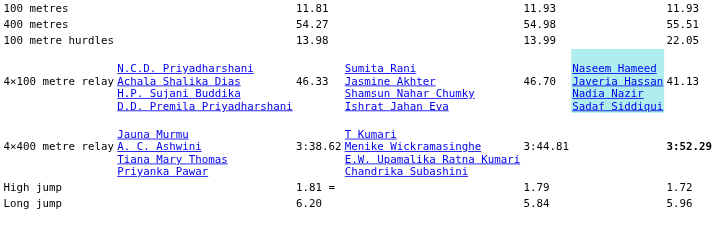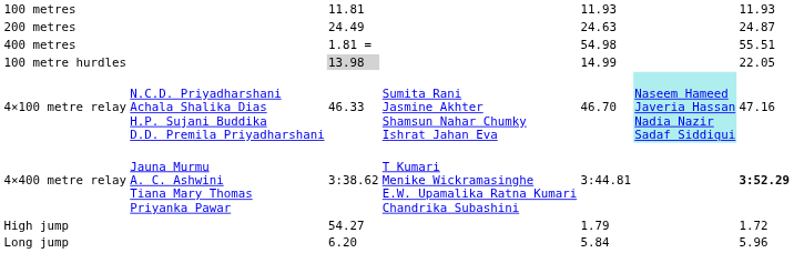+ row: 200 metres | 24.49 | 24.63 | 24.87
400 metres | column 3: 54.27 -> 1.81 =
100 metre hurdles | column 3: no background -> lightgrey background
100 metre hurdles | column 5: 13.99 -> 14.99
4×100 metre relay | column 7: 41.13 -> 47.16
High jump | column 3: 1.81 = -> 54.27
